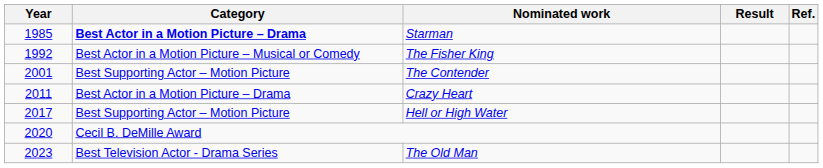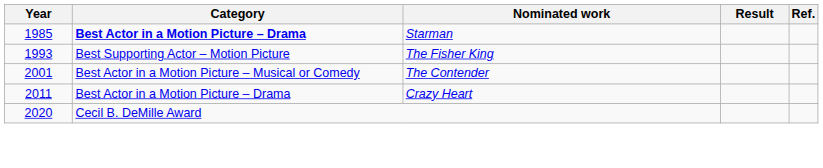The Fisher King | Year: 1992 -> 1993
The Fisher King | Category: Best Actor in a Motion Picture – Musical or Comedy -> Best Supporting Actor – Motion Picture
The Contender | Category: Best Supporting Actor – Motion Picture -> Best Actor in a Motion Picture – Musical or Comedy
- row: 2017 | Best Supporting Actor – Motion Picture | Hell or High Water
- row: 2023 | Best Television Actor - Drama Series | The Old Man
